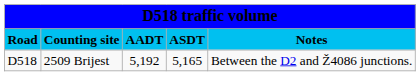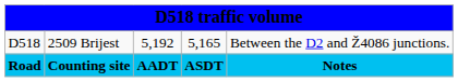rows swapped: Road <-> D518
